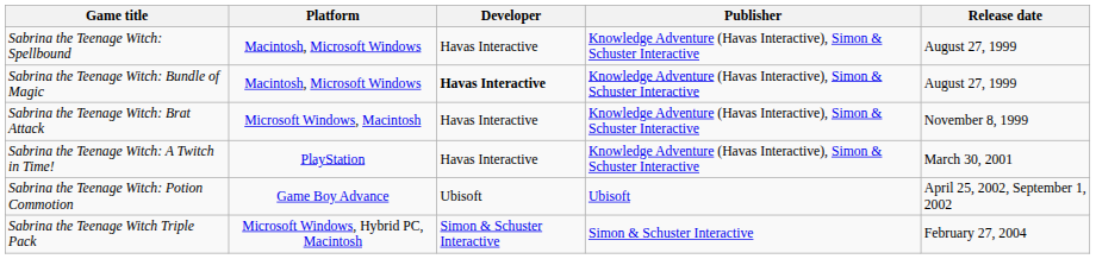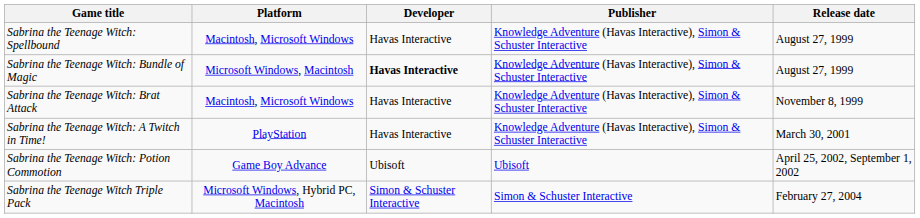Sabrina the Teenage Witch: Bundle of Magic | Platform: Macintosh, Microsoft Windows -> Microsoft Windows, Macintosh
Sabrina the Teenage Witch: Brat Attack | Platform: Microsoft Windows, Macintosh -> Macintosh, Microsoft Windows
